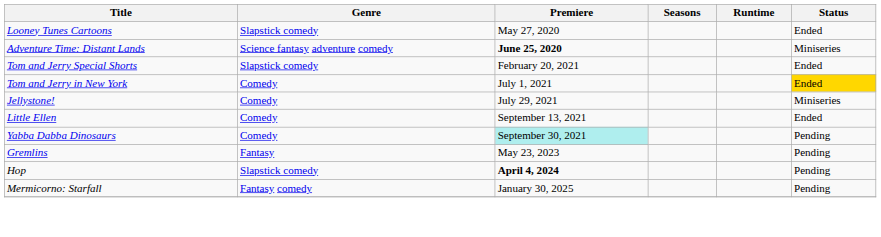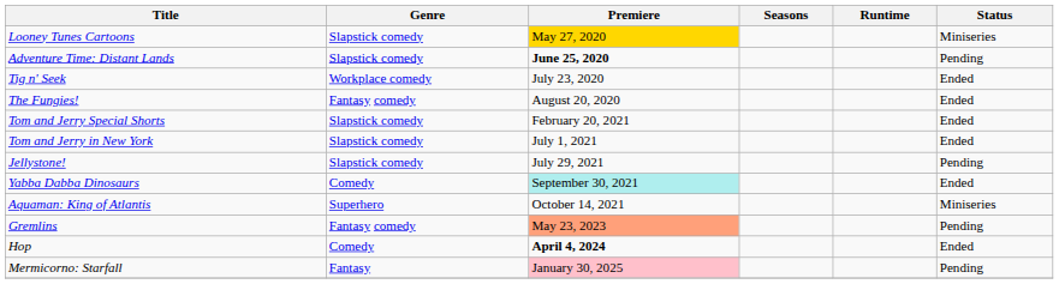Looney Tunes Cartoons | Premiere: no background -> gold background
Looney Tunes Cartoons | Status: Ended -> Miniseries
Adventure Time: Distant Lands | Genre: Science fantasy adventure comedy -> Slapstick comedy
Adventure Time: Distant Lands | Status: Miniseries -> Pending
+ row: Tig n' Seek | Workplace comedy | July 23, 2020 | Ended
+ row: The Fungies! | Fantasy comedy | August 20, 2020 | Ended
Tom and Jerry in New York | Genre: Comedy -> Slapstick comedy
Tom and Jerry in New York | Status: gold background -> no background
Jellystone! | Genre: Comedy -> Slapstick comedy
Jellystone! | Status: Miniseries -> Pending
- row: Little Ellen | Comedy | September 13, 2021 | Ended
Yabba Dabba Dinosaurs | Status: Pending -> Ended
+ row: Aquaman: King of Atlantis | Superhero | October 14, 2021 | Miniseries
Gremlins | Genre: Fantasy -> Fantasy comedy
Gremlins | Premiere: no background -> lightsalmon background
Hop | Genre: Slapstick comedy -> Comedy
Hop | Status: Pending -> Ended
Mermicorno: Starfall | Genre: Fantasy comedy -> Fantasy
Mermicorno: Starfall | Premiere: no background -> pink background
